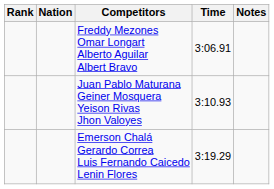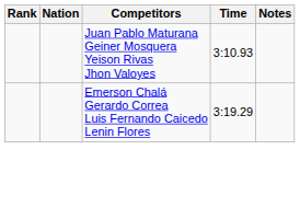- row: Freddy Mezones Omar Longart Alberto Aguilar Albert Bravo | 3:06.91
